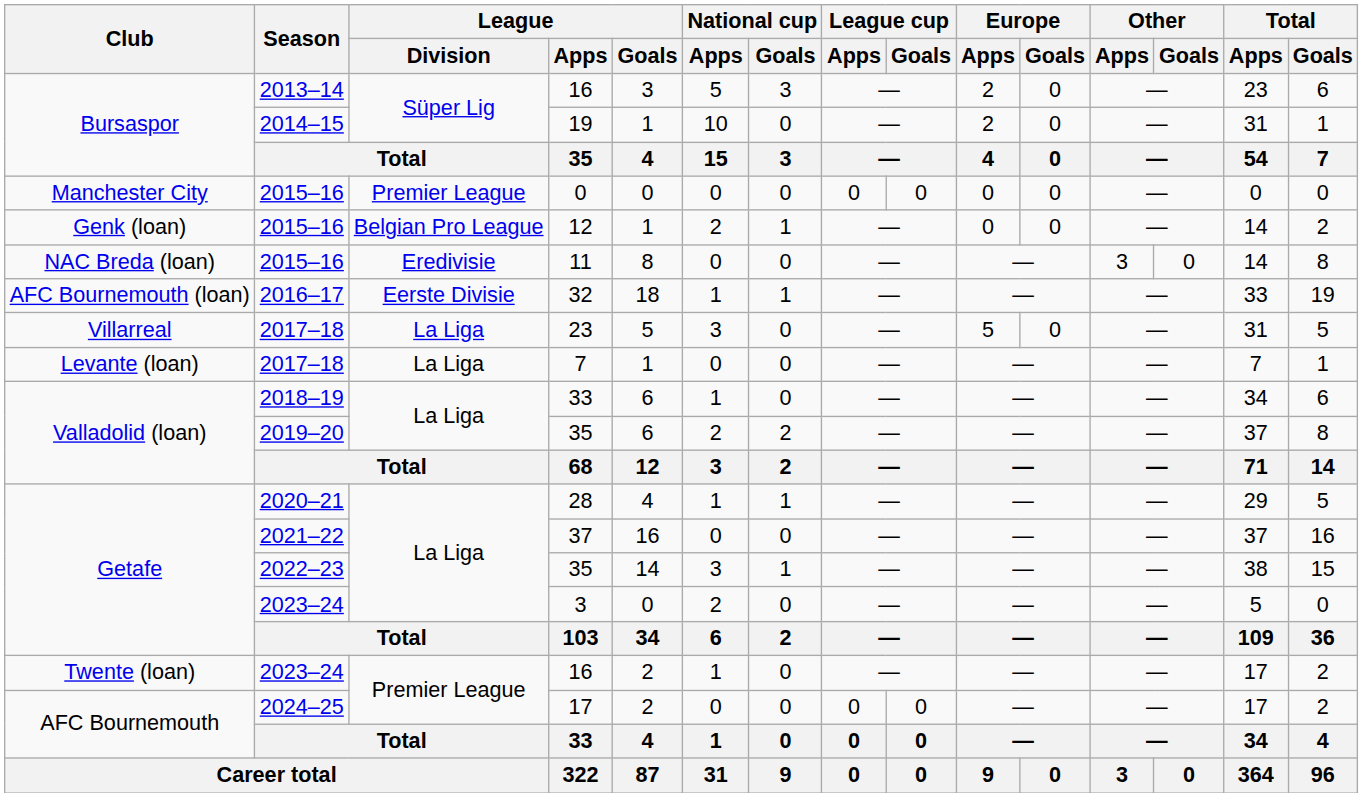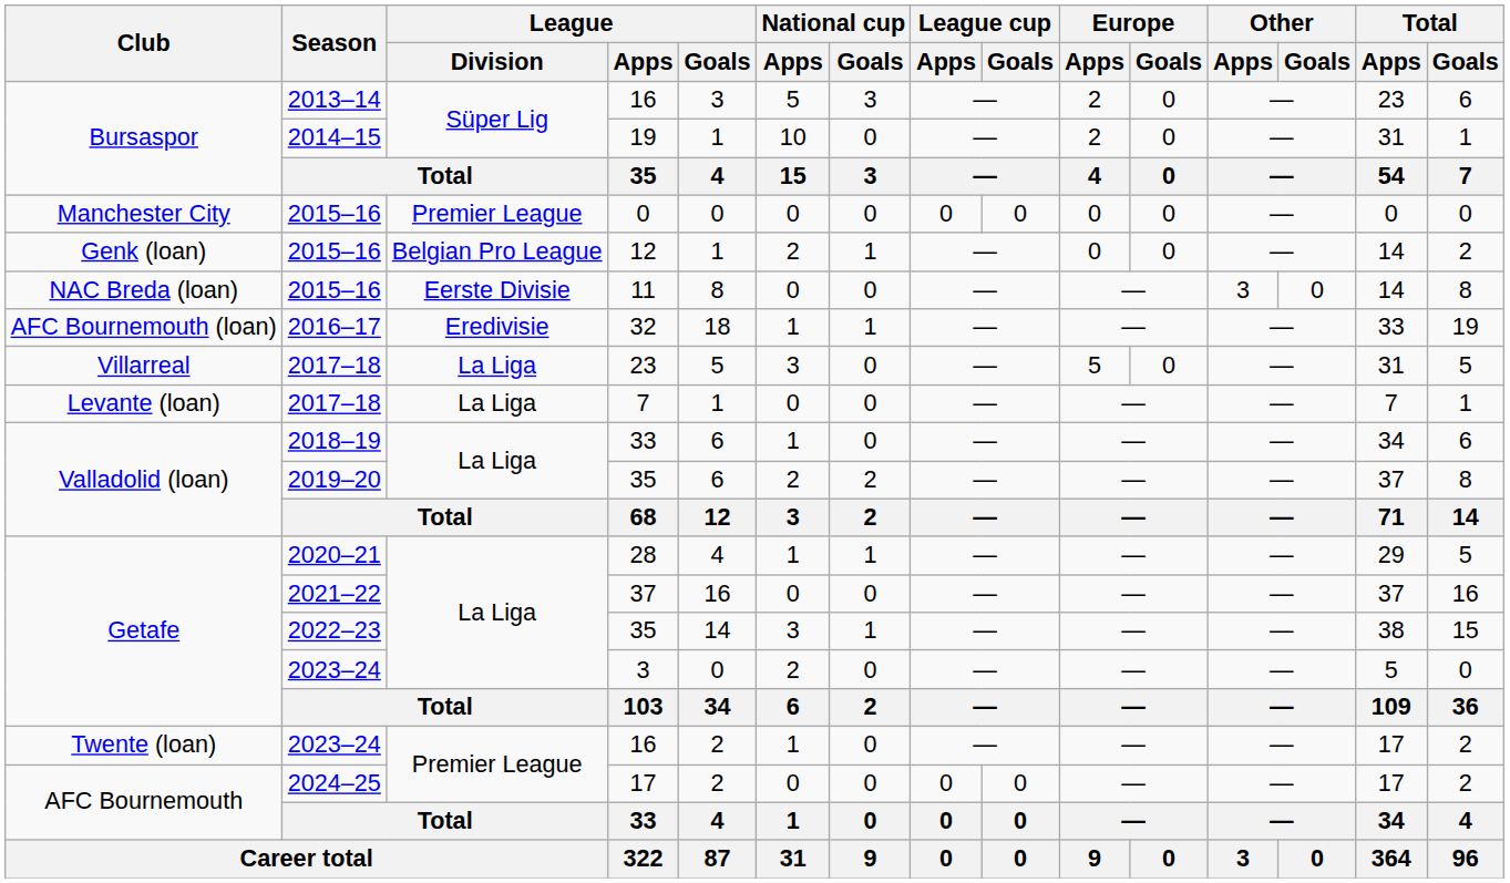11 | League / Division: Eredivisie -> Eerste Divisie
32 | League / Division: Eerste Divisie -> Eredivisie
